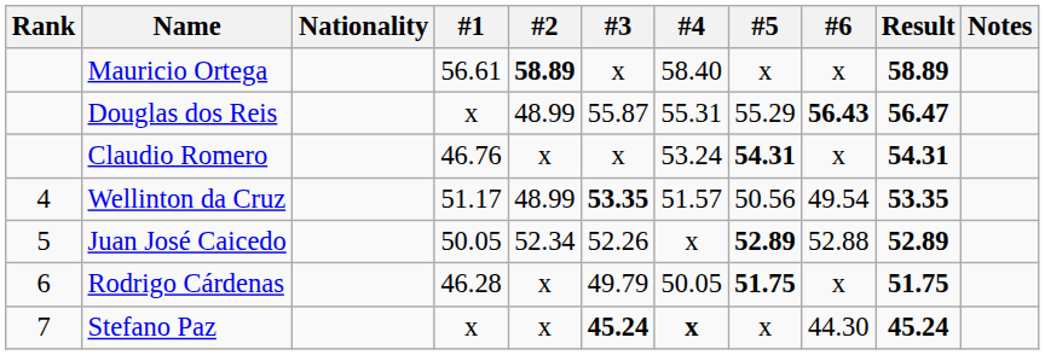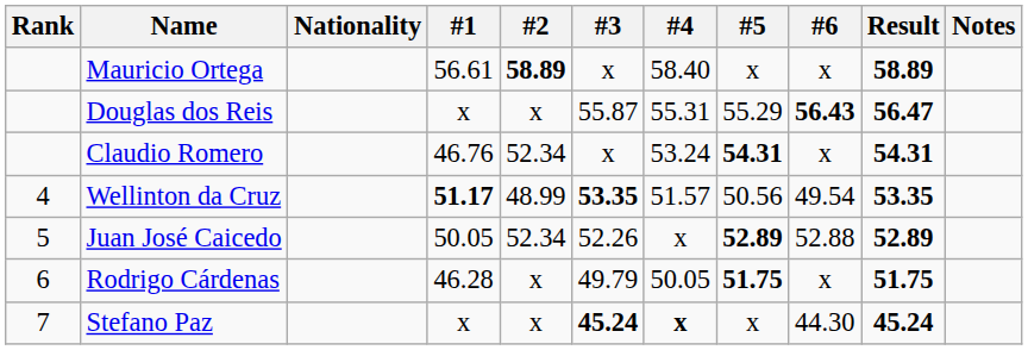Douglas dos Reis | #2: 48.99 -> x
Claudio Romero | #2: x -> 52.34
Wellinton da Cruz | #1: normal -> bold
